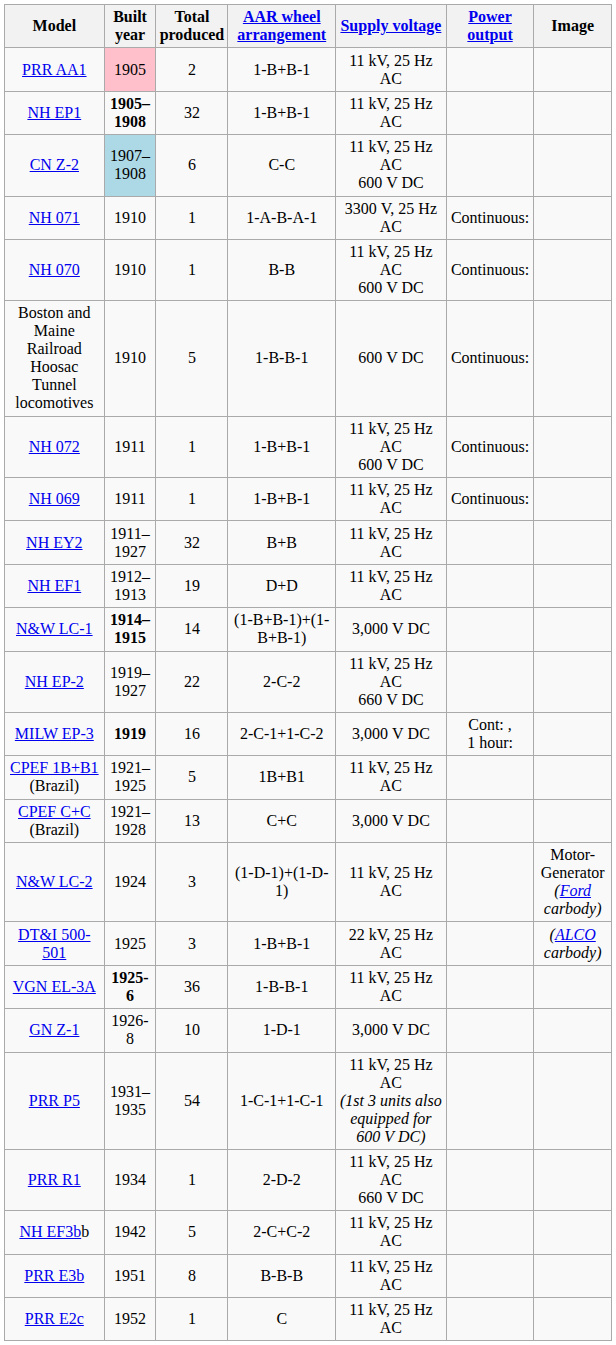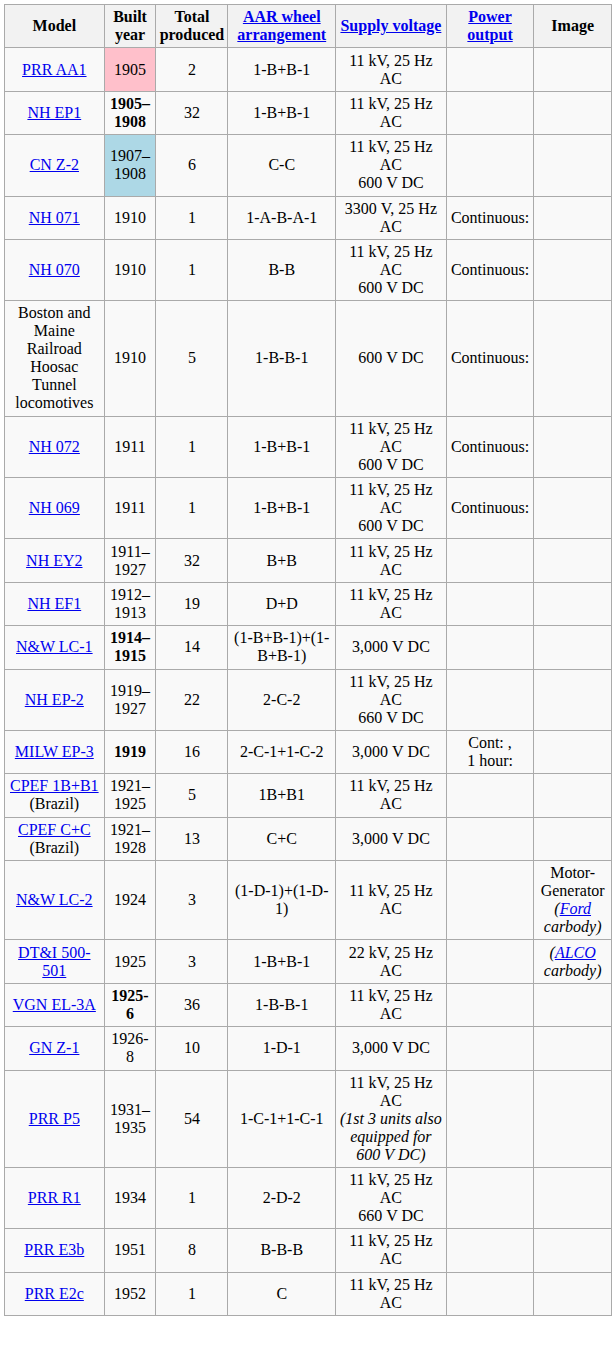NH 069 | Supply voltage: 11 kV, 25 Hz AC -> 11 kV, 25 Hz AC 600 V DC
- row: NH EF3bb | 1942 | 5 | 2-C+C-2 | 11 kV, 25 Hz AC
